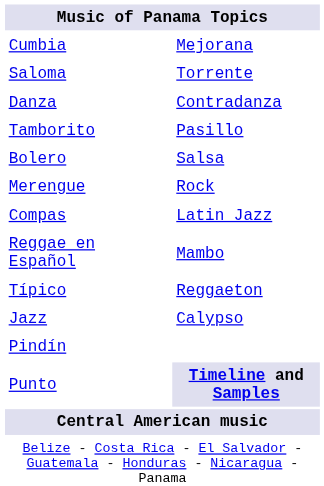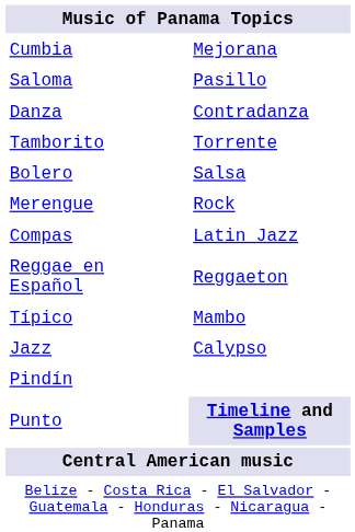Saloma | column 2: Torrente -> Pasillo
Tamborito | column 2: Pasillo -> Torrente
Reggae en Español | column 2: Mambo -> Reggaeton
Típico | column 2: Reggaeton -> Mambo
